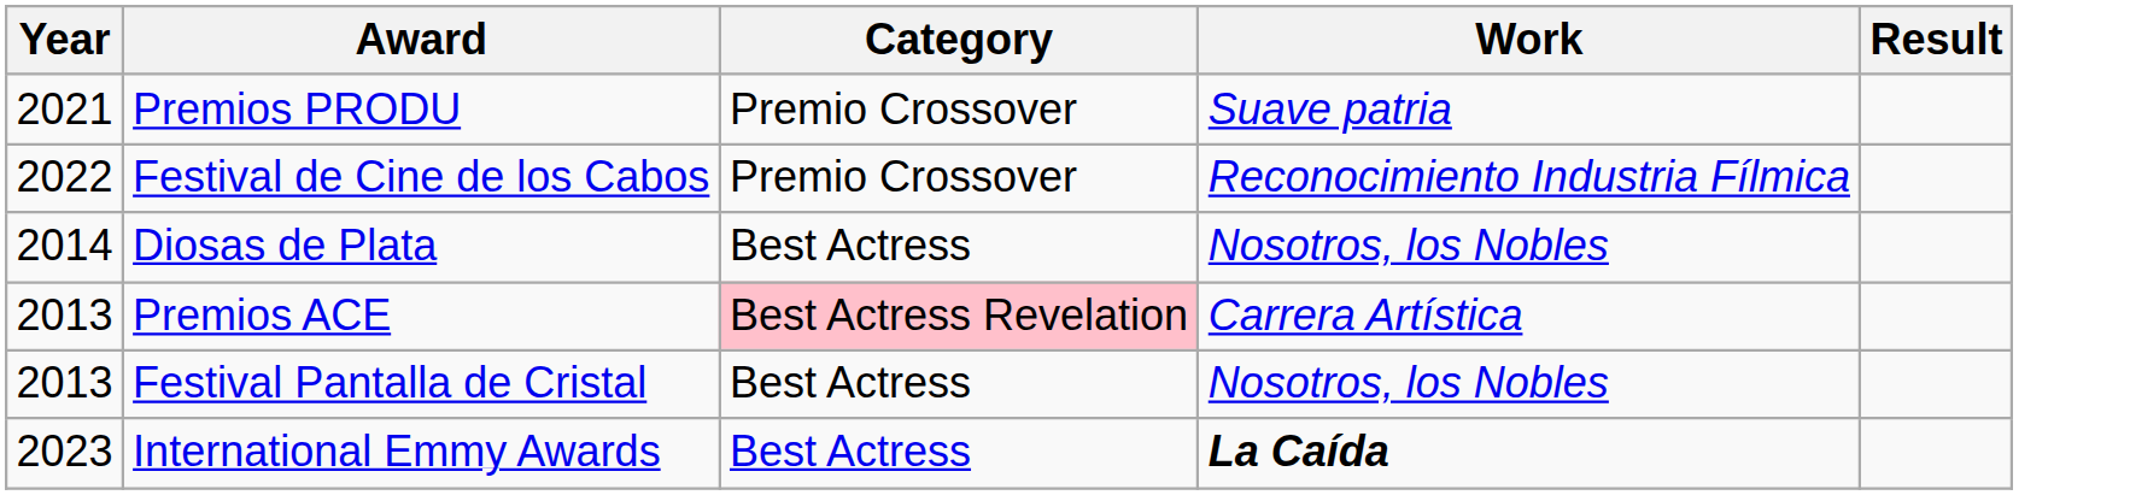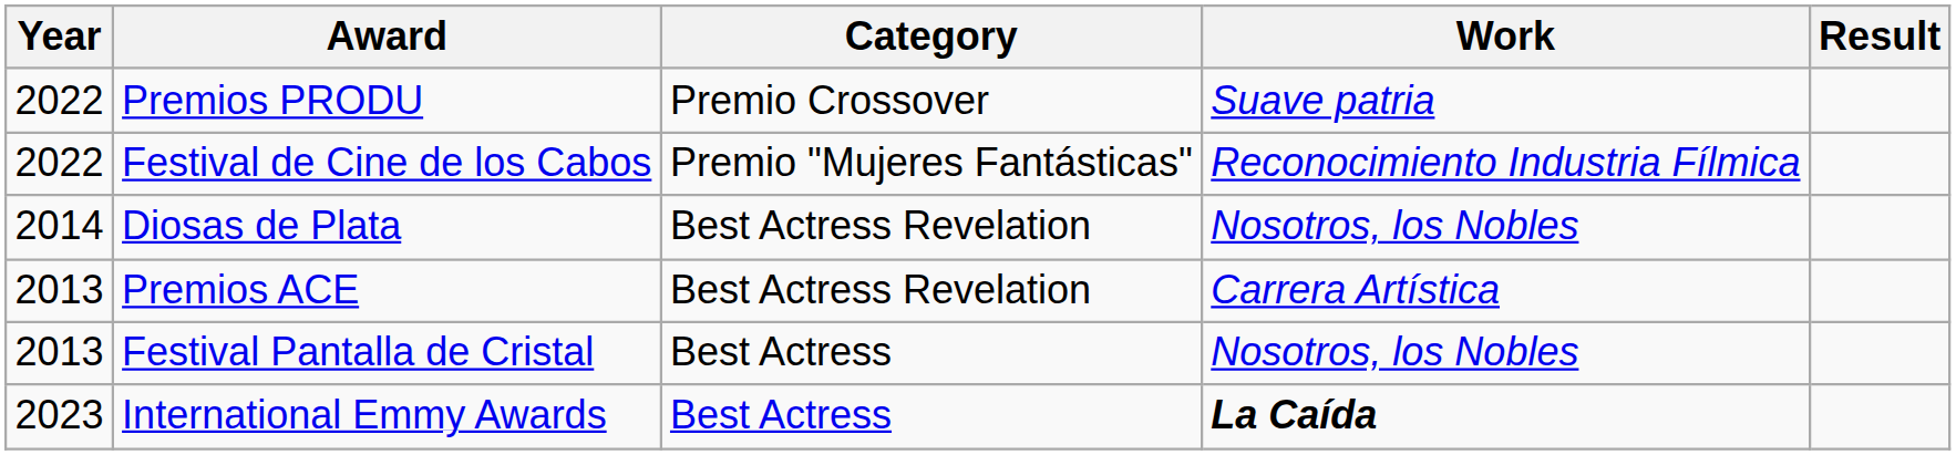Premios PRODU | Year: 2021 -> 2022
Festival de Cine de los Cabos | Category: Premio Crossover -> Premio "Mujeres Fantásticas"
Diosas de Plata | Category: Best Actress -> Best Actress Revelation
Premios ACE | Category: pink background -> no background
